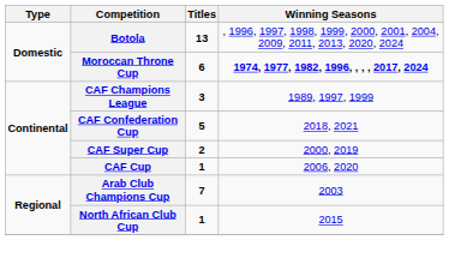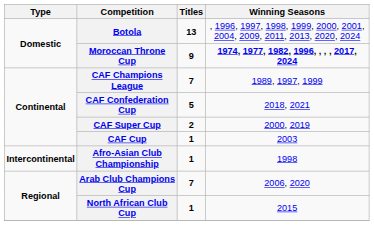Moroccan Throne Cup | Titles: 6 -> 9
CAF Champions League | Titles: 3 -> 7
CAF Cup | Winning Seasons: 2006, 2020 -> 2003
+ row: Intercontinental | Afro-Asian Club Championship | 1 | 1998
Arab Club Champions Cup | Winning Seasons: 2003 -> 2006, 2020
